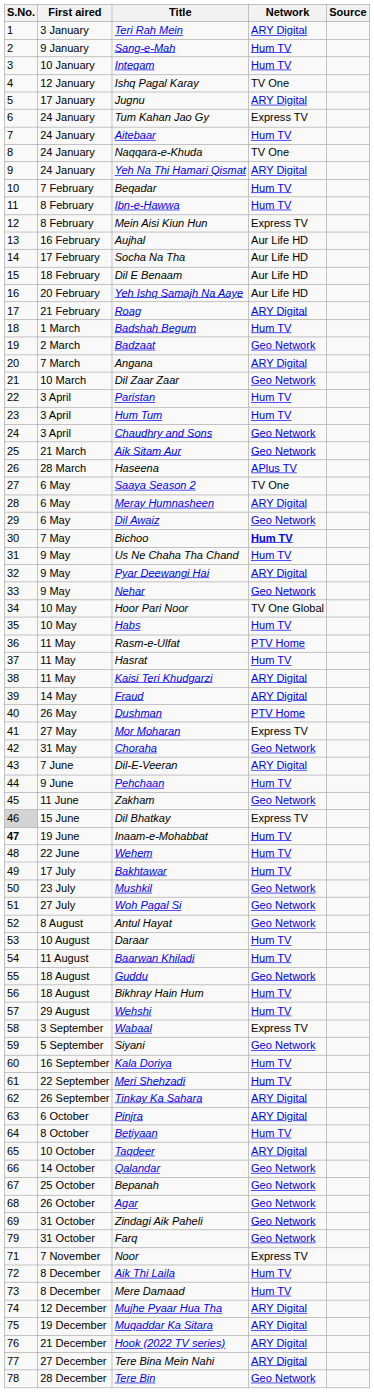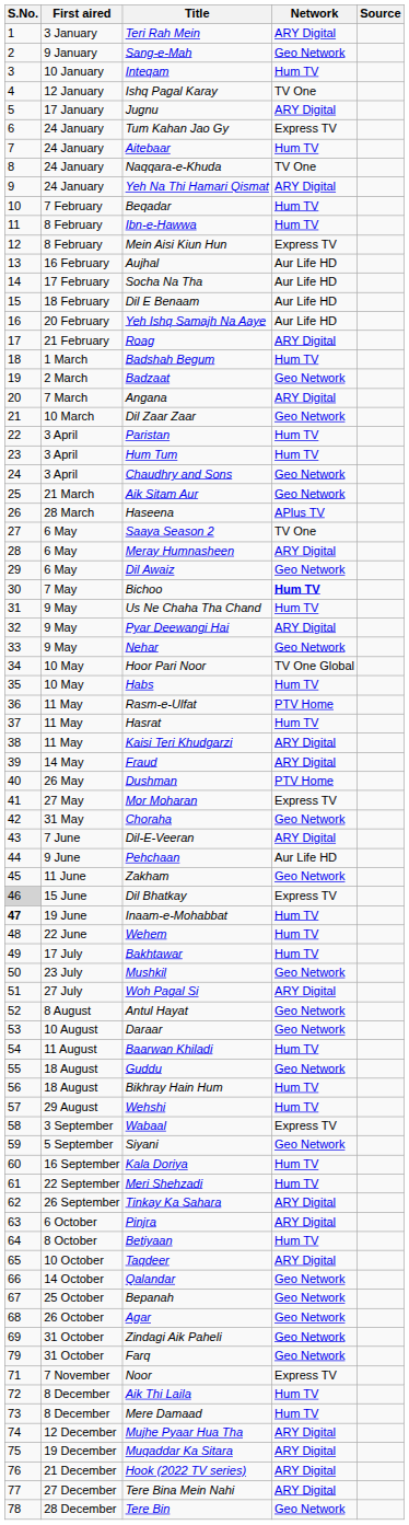Sang-e-Mah | Network: Hum TV -> Geo Network
Pehchaan | Network: Hum TV -> Aur Life HD
Woh Pagal Si | Network: Geo Network -> ARY Digital
Daraar | Network: Hum TV -> Geo Network
